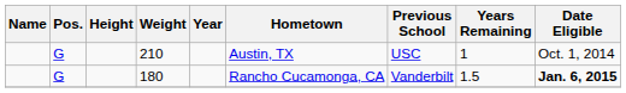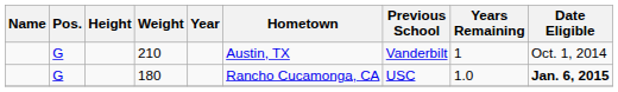210 | Previous School: USC -> Vanderbilt
180 | Previous School: Vanderbilt -> USC
180 | Years Remaining: 1.5 -> 1.0
